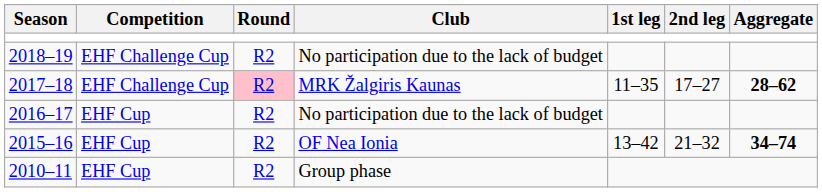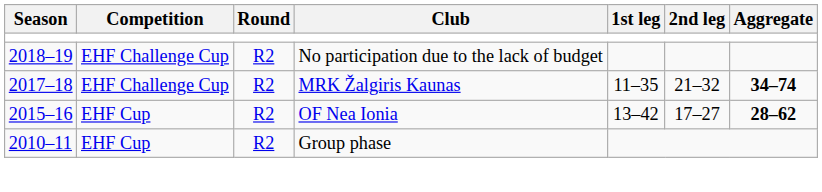2017–18 | Round: pink background -> no background
2017–18 | 2nd leg: 17–27 -> 21–32
2017–18 | Aggregate: 28–62 -> 34–74
- row: 2016–17 | EHF Cup | R2 | No participation due to the lack of budget
2015–16 | 2nd leg: 21–32 -> 17–27
2015–16 | Aggregate: 34–74 -> 28–62
